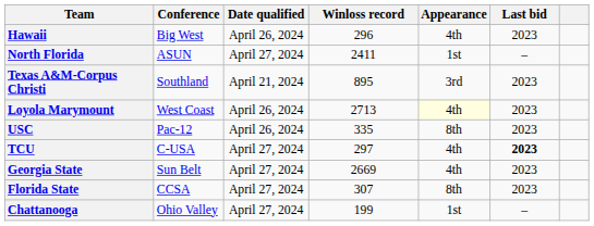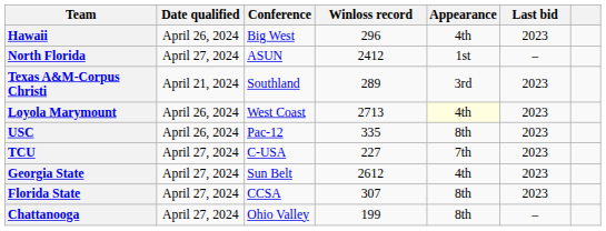columns swapped: Conference <-> Date qualified
North Florida | Winloss record: 2411 -> 2412
Texas A&M-Corpus Christi | Winloss record: 895 -> 289
TCU | Winloss record: 297 -> 227
TCU | Appearance: 4th -> 7th
TCU | Last bid: bold -> normal
Georgia State | Winloss record: 2669 -> 2612
Chattanooga | Appearance: 1st -> 8th
